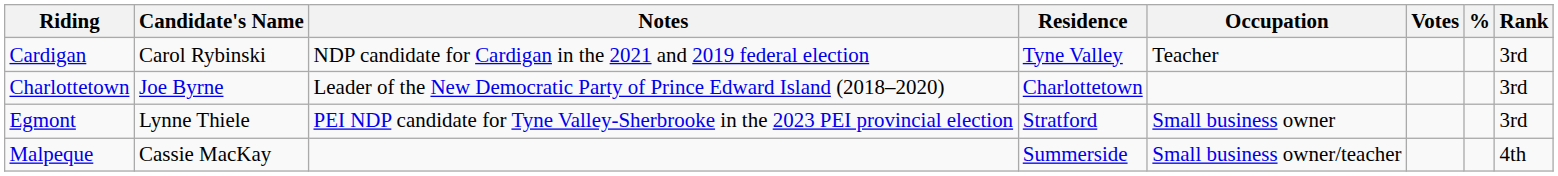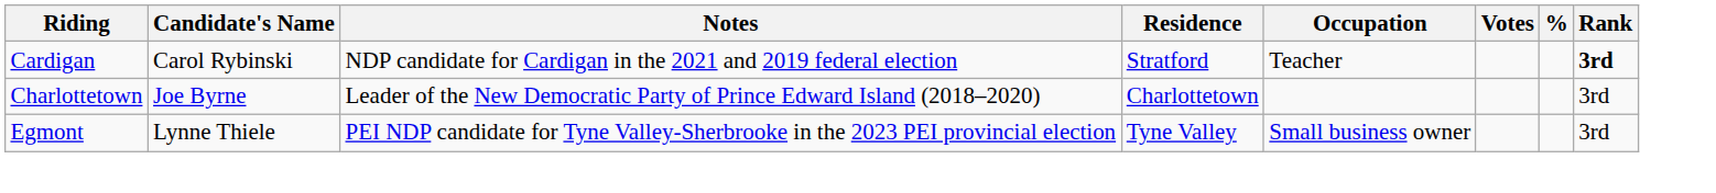Cardigan | Residence: Tyne Valley -> Stratford
Cardigan | Rank: normal -> bold
Egmont | Residence: Stratford -> Tyne Valley
- row: Malpeque | Cassie MacKay | Summerside | Small business owner/teacher | 4th
